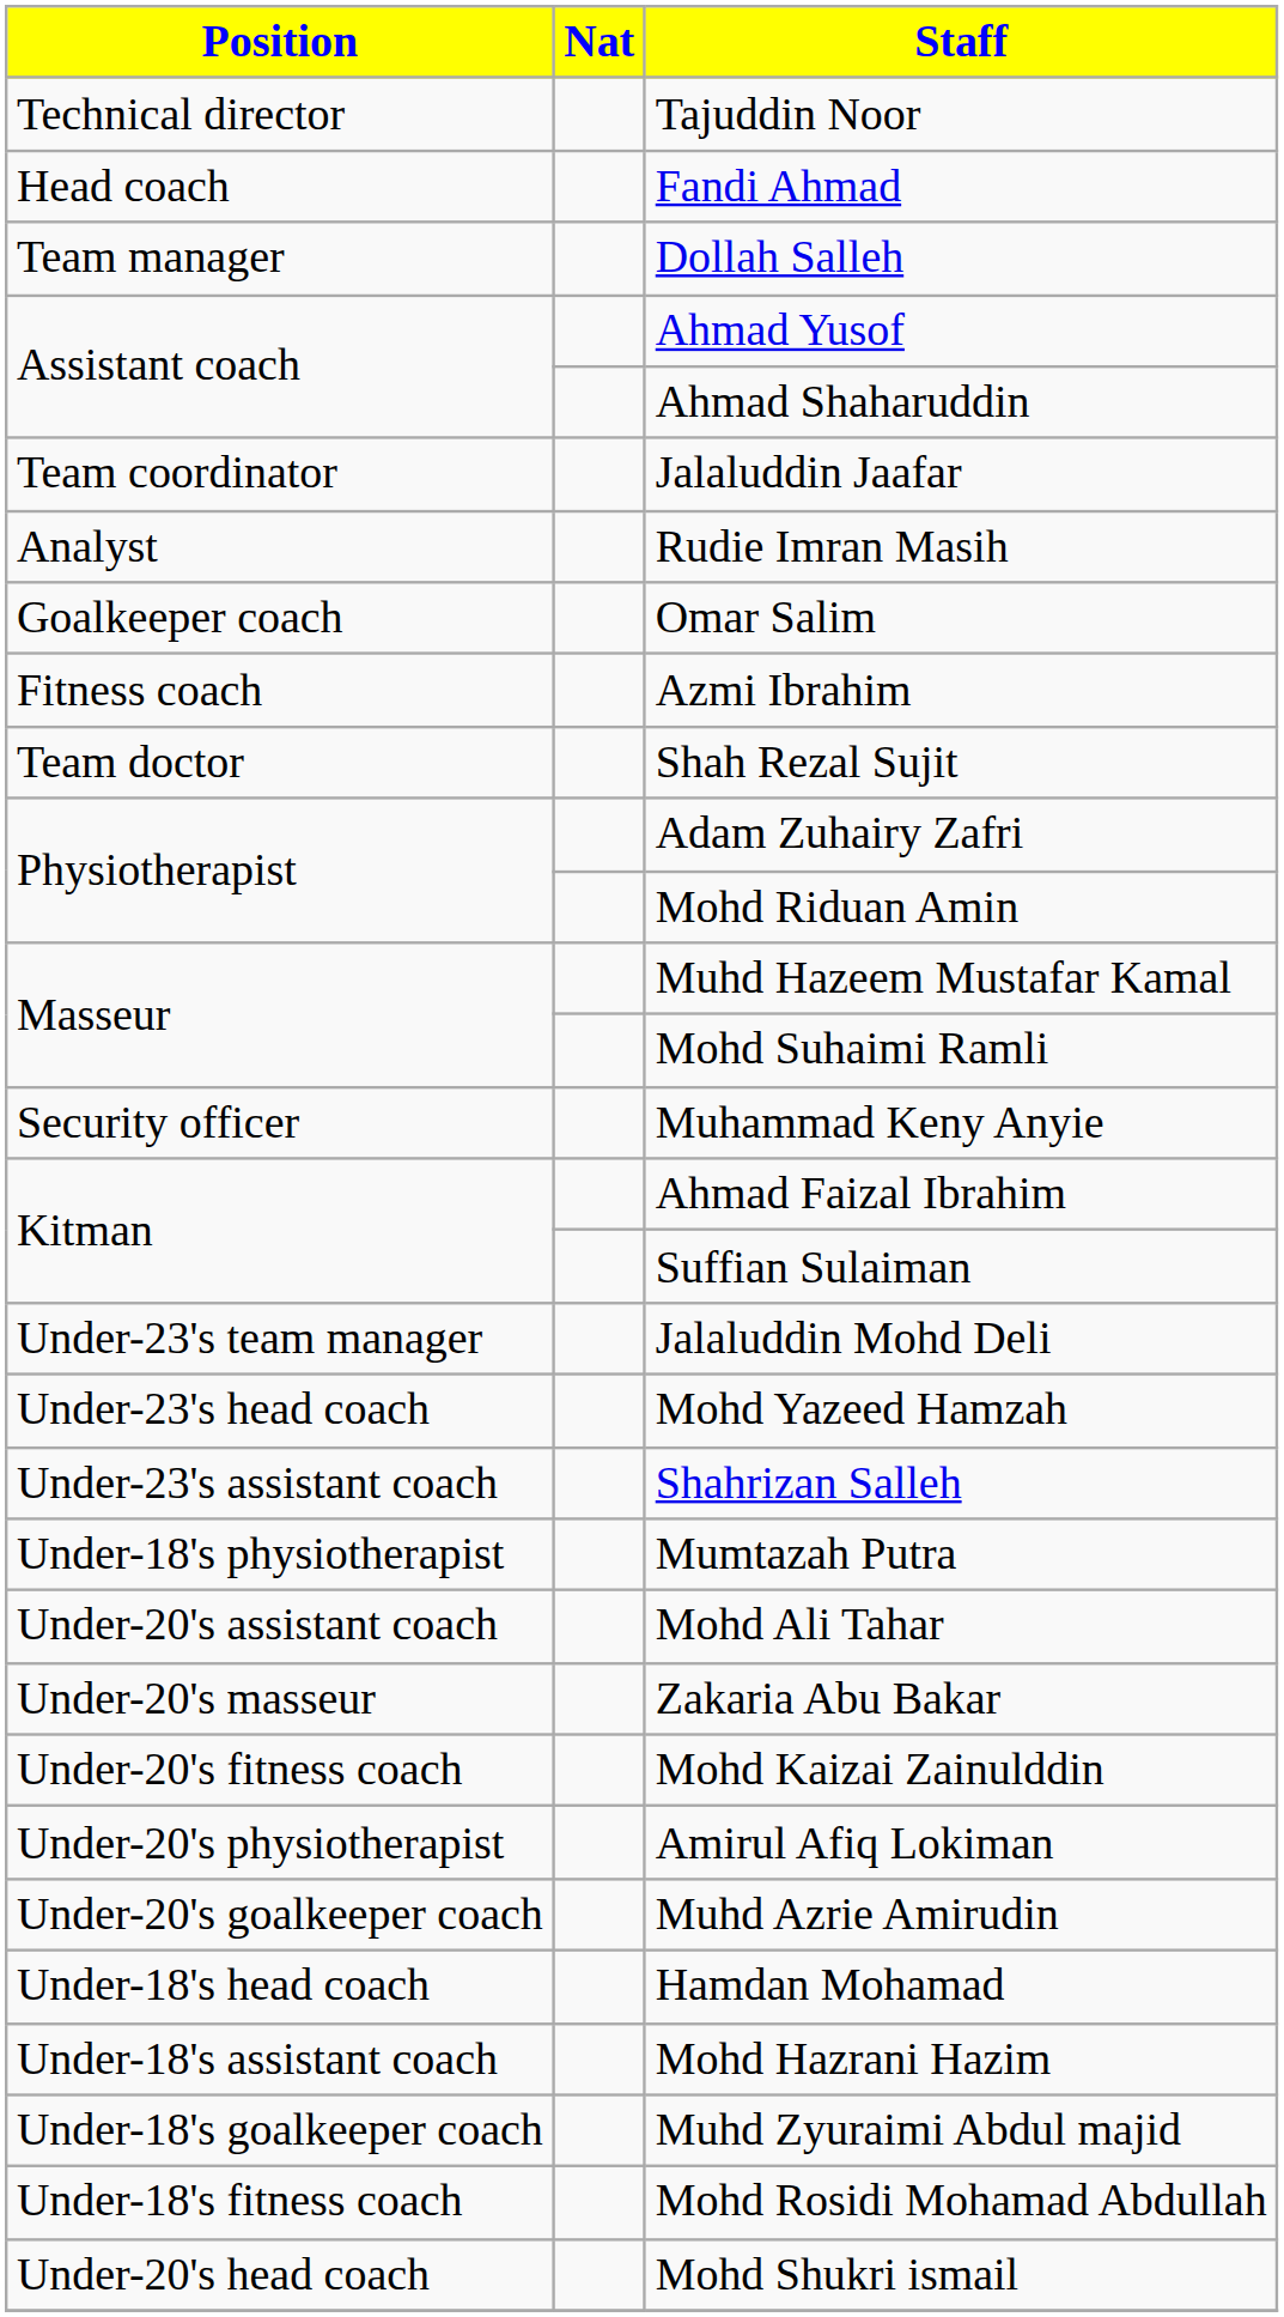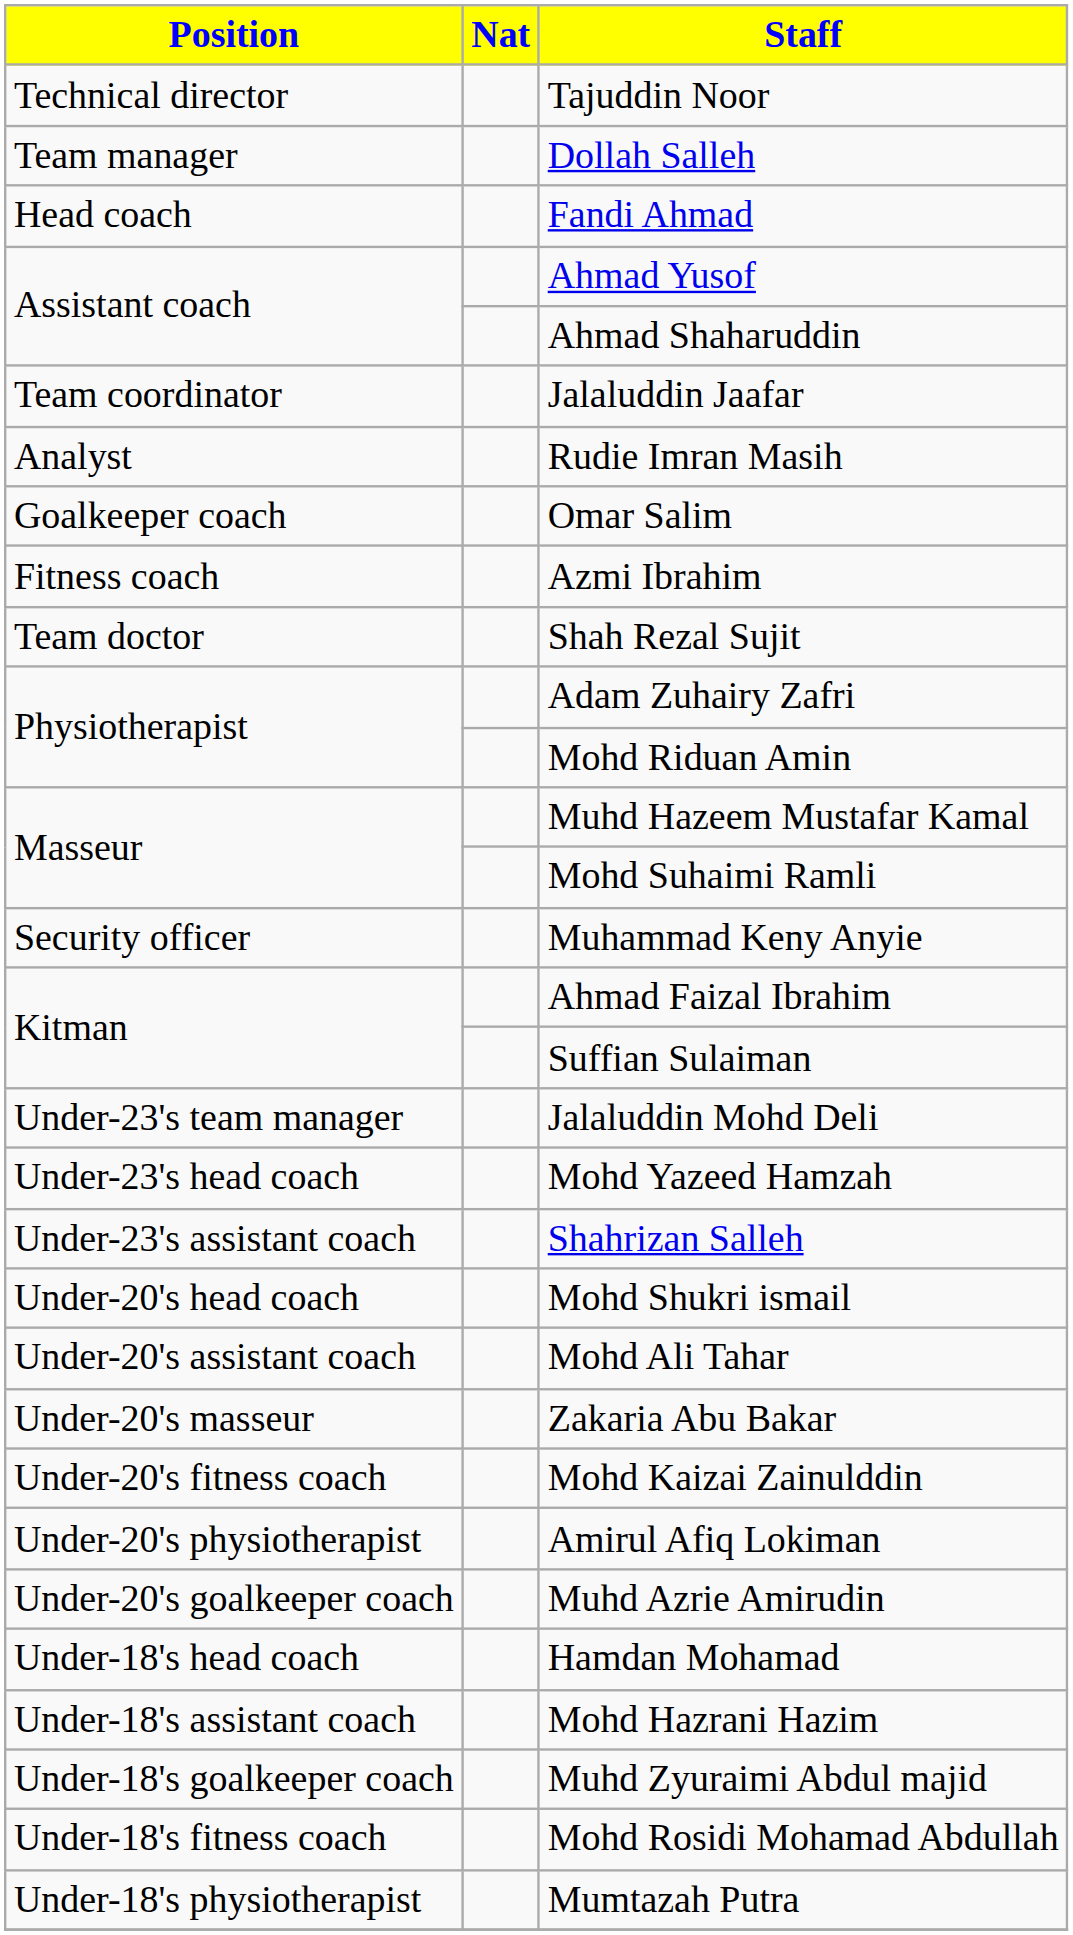rows swapped: Dollah Salleh <-> Fandi Ahmad
rows swapped: Mohd Shukri ismail <-> Mumtazah Putra
